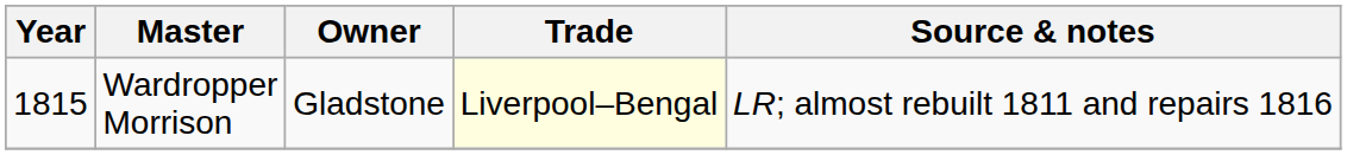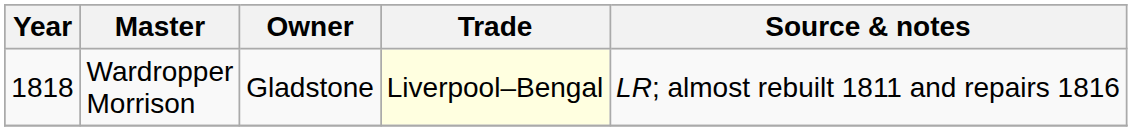Wardropper Morrison | Year: 1815 -> 1818
